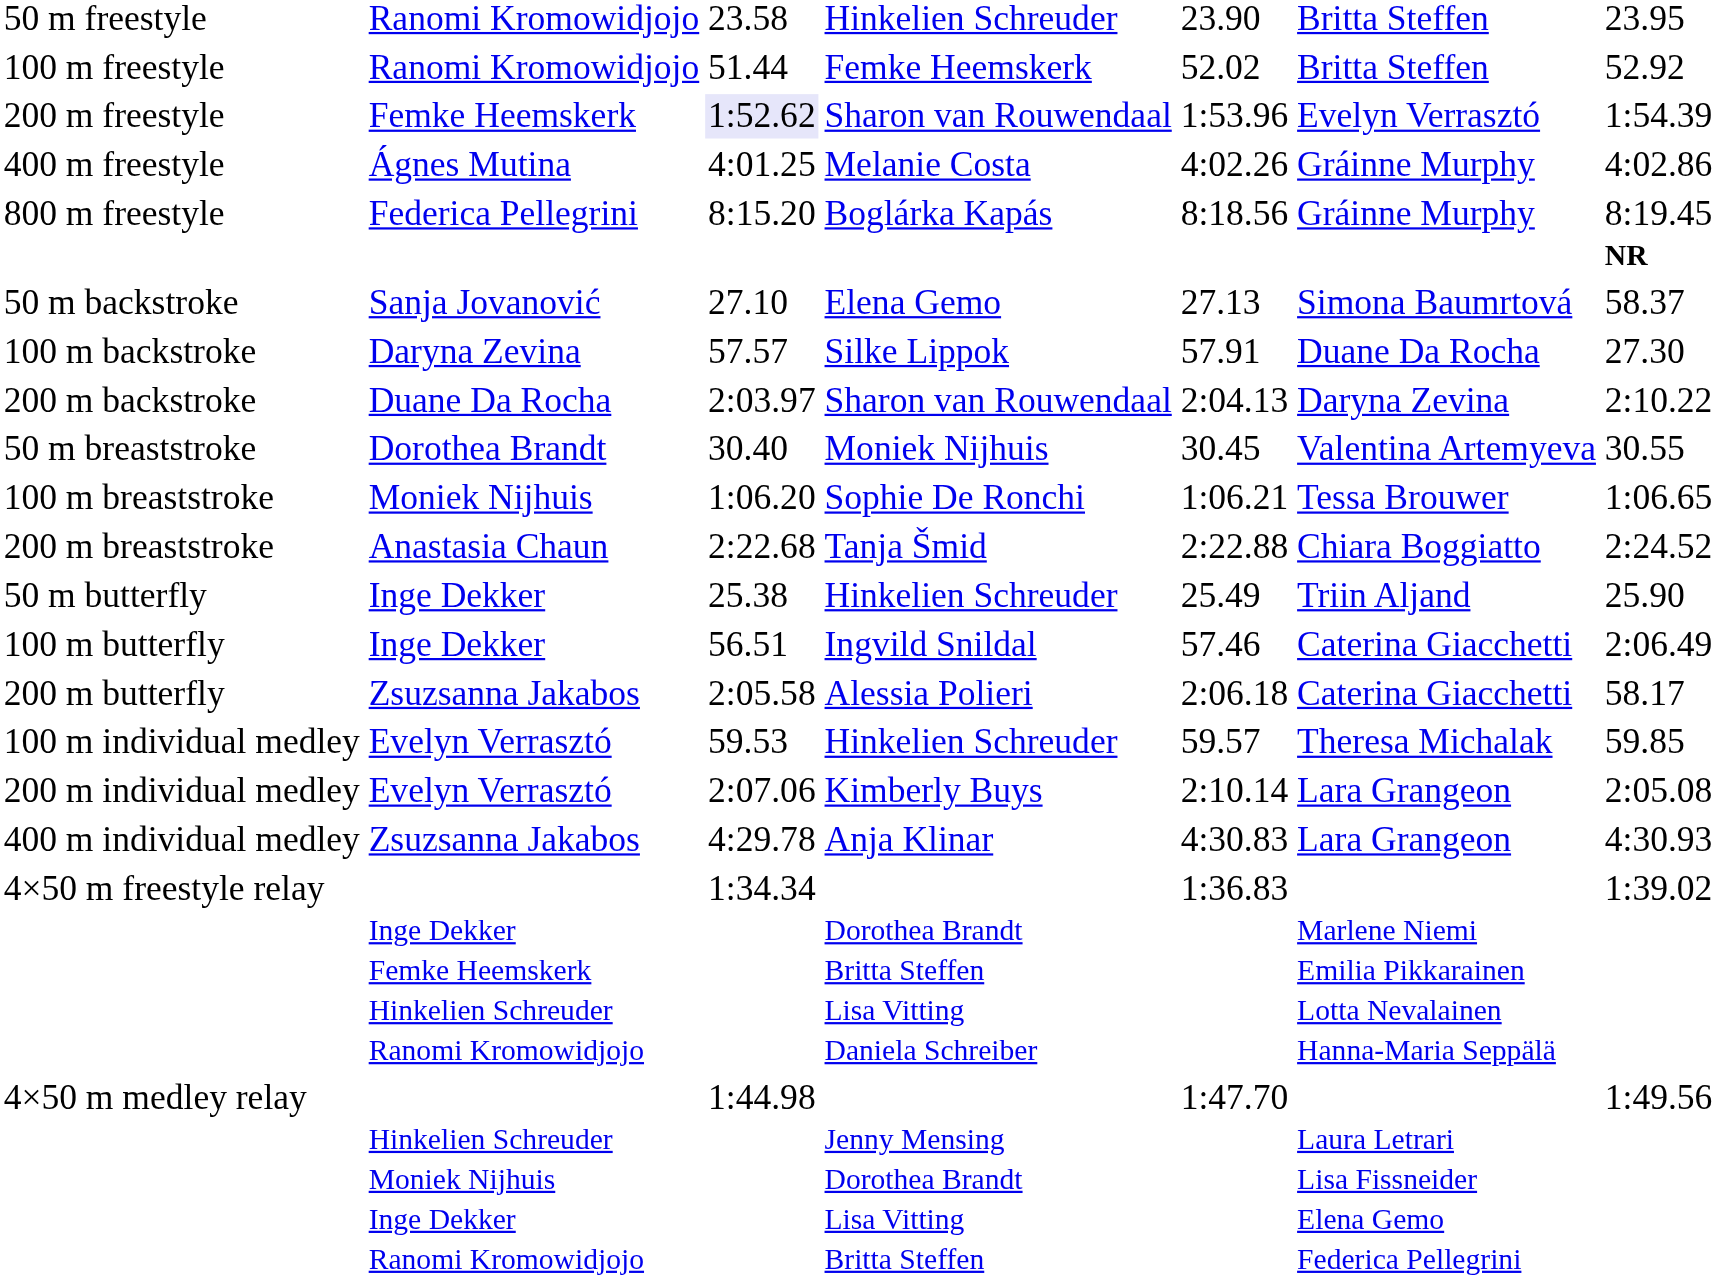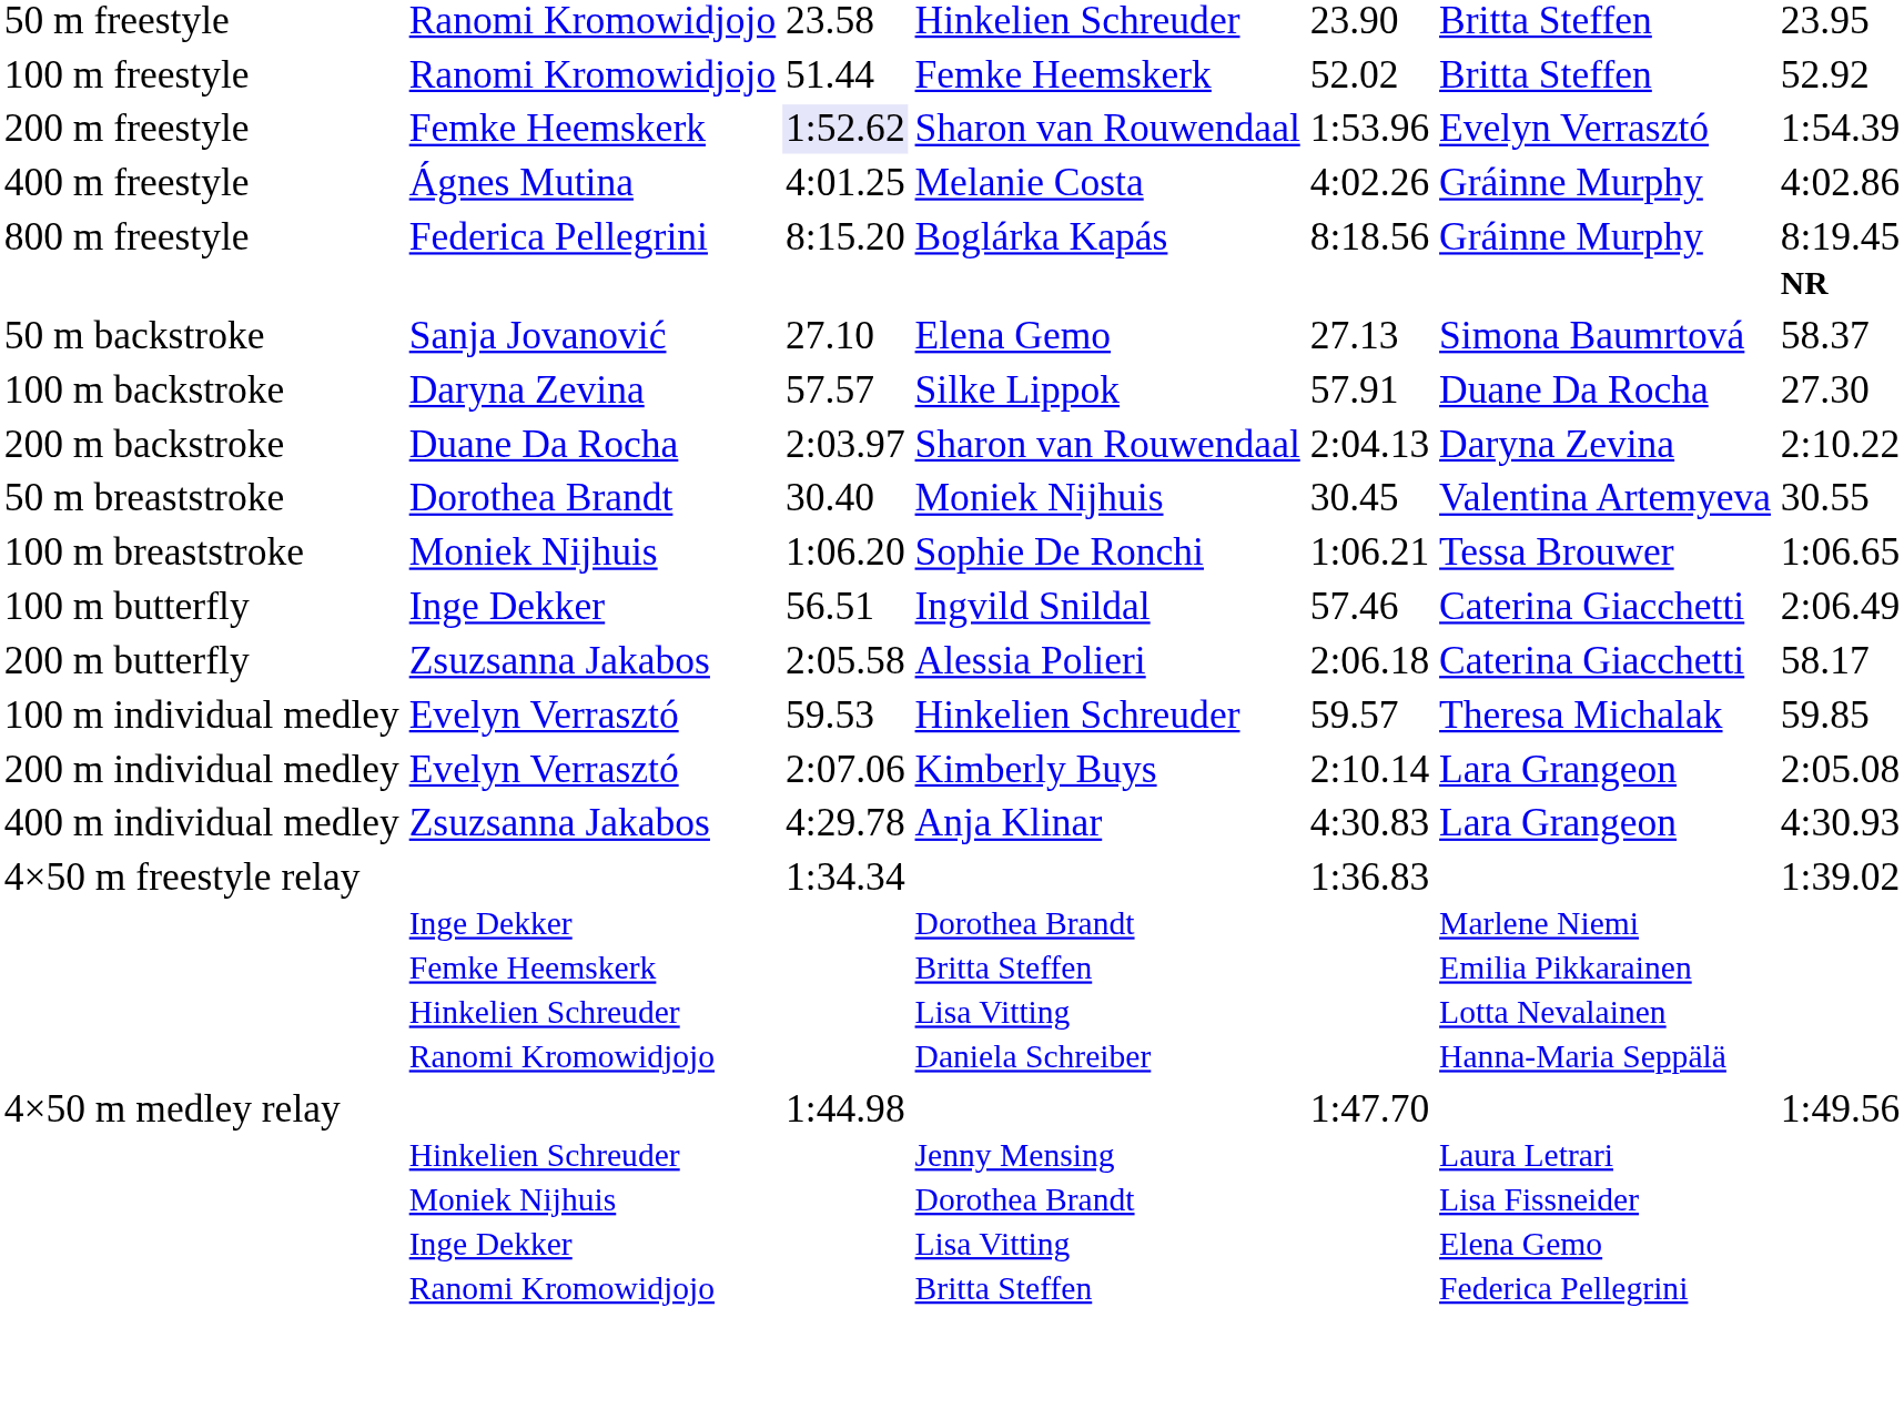- row: 200 m breaststroke | Anastasia Chaun | 2:22.68 | Tanja Šmid | 2:22.88 | Chiara Boggiatto | 2:24.52
- row: 50 m butterfly | Inge Dekker | 25.38 | Hinkelien Schreuder | 25.49 | Triin Aljand | 25.90
